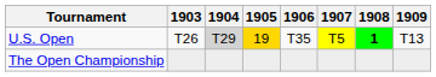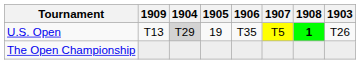columns swapped: 1903 <-> 1909
U.S. Open | 1905: gold background -> no background
